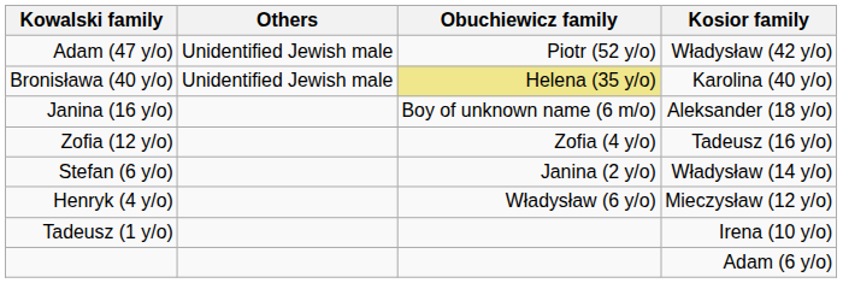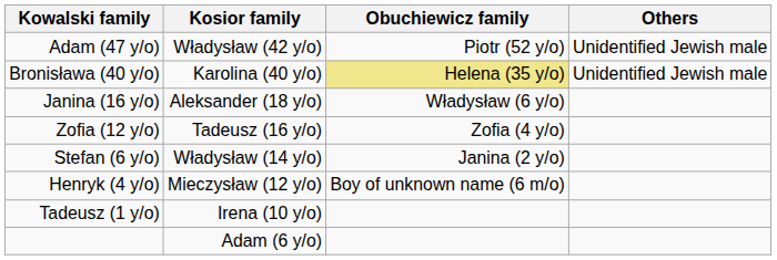columns swapped: Kosior family <-> Others
Janina (16 y/o) | Obuchiewicz family: Boy of unknown name (6 m/o) -> Władysław (6 y/o)
Henryk (4 y/o) | Obuchiewicz family: Władysław (6 y/o) -> Boy of unknown name (6 m/o)
